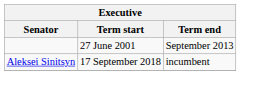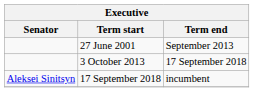+ row: 3 October 2013 | 17 September 2018
